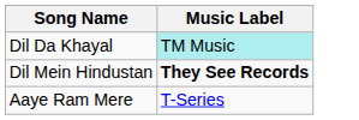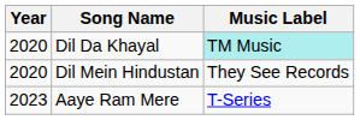+ column: Year | 2020 | 2020 | 2023
Dil Mein Hindustan | Music Label: bold -> normal
